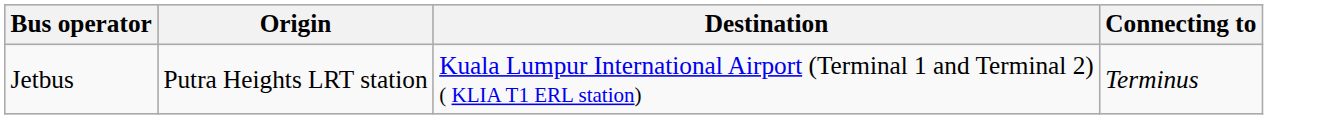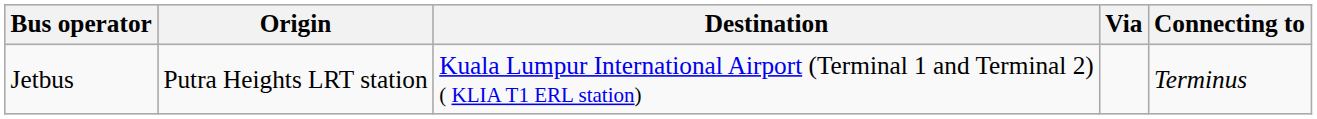+ column: Via
